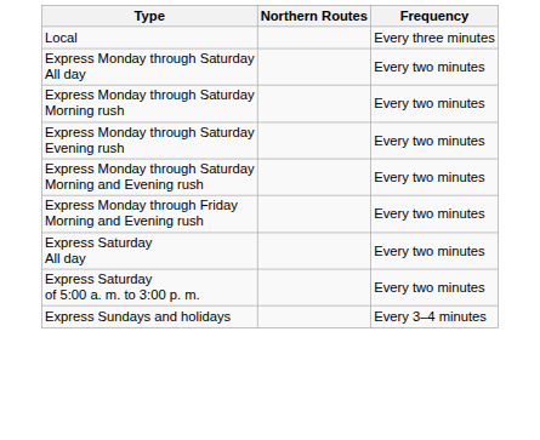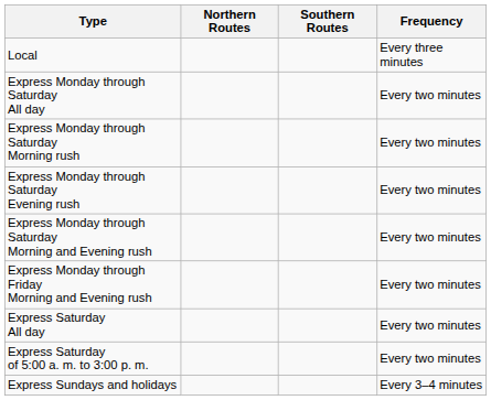+ column: Southern Routes
